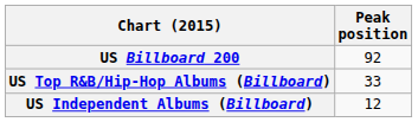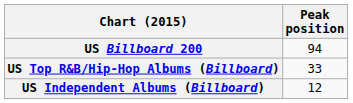US Billboard 200 | Peak position: 92 -> 94
